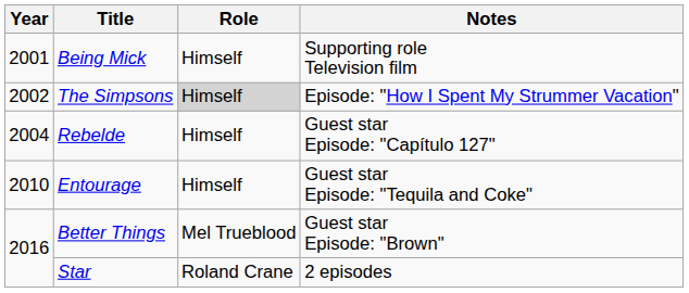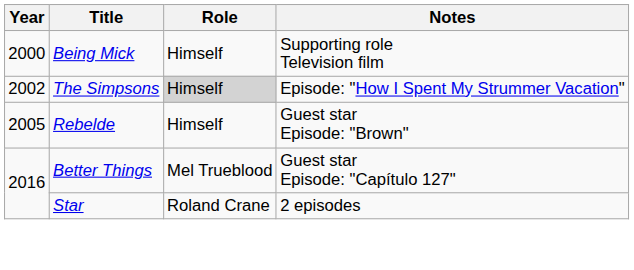Being Mick | Year: 2001 -> 2000
Rebelde | Year: 2004 -> 2005
Rebelde | Notes: Guest star Episode: "Capítulo 127" -> Guest star Episode: "Brown"
- row: 2010 | Entourage | Himself | Guest star Episode: "Tequila and Coke"
Better Things | Notes: Guest star Episode: "Brown" -> Guest star Episode: "Capítulo 127"
